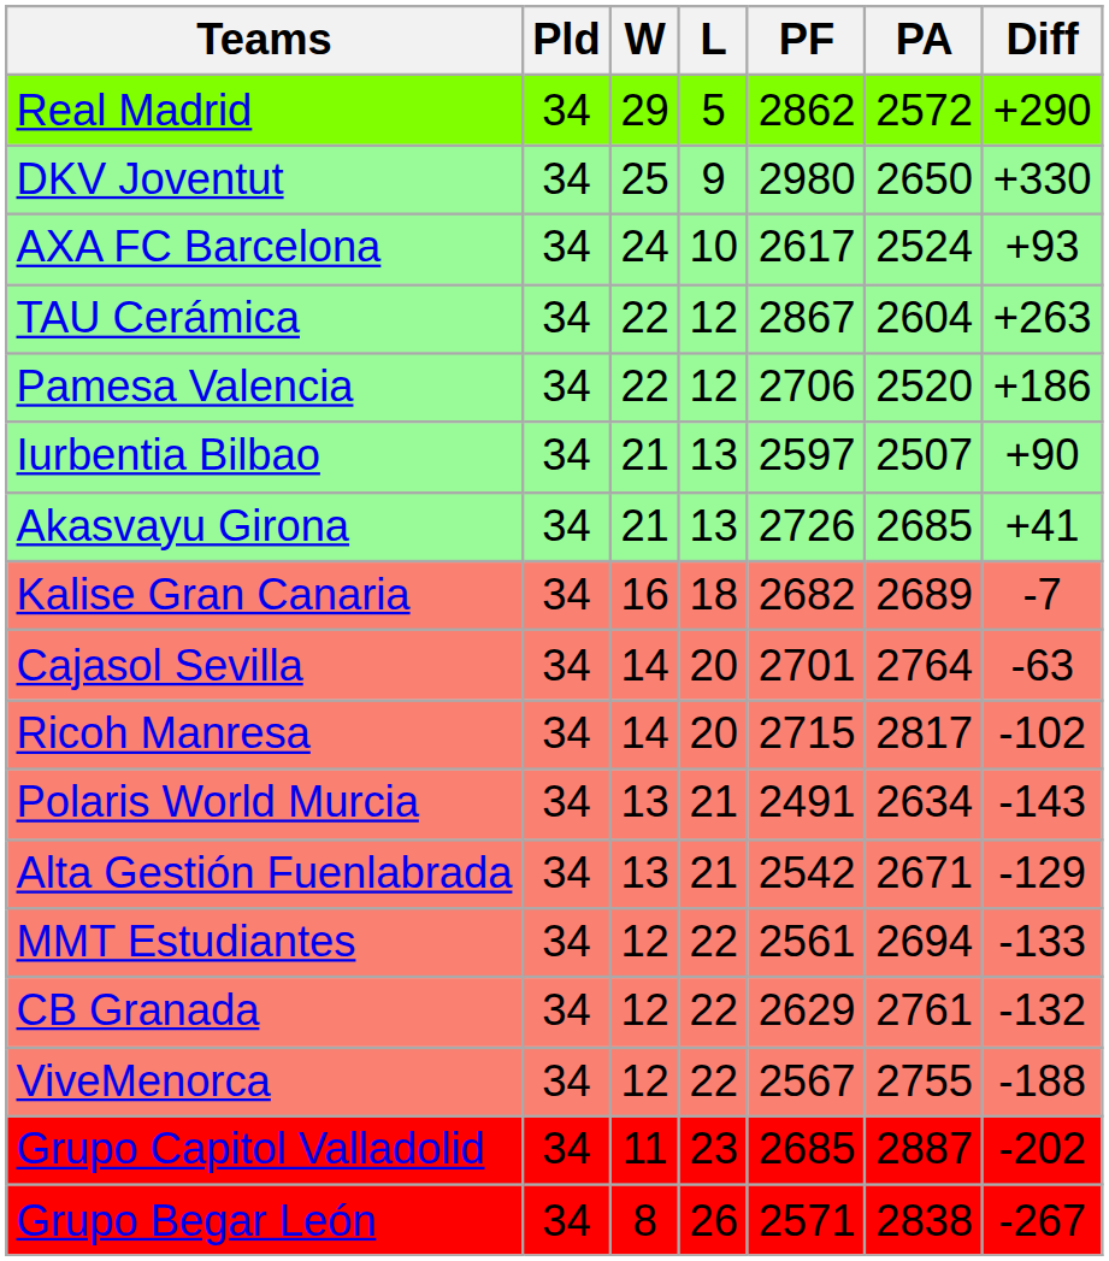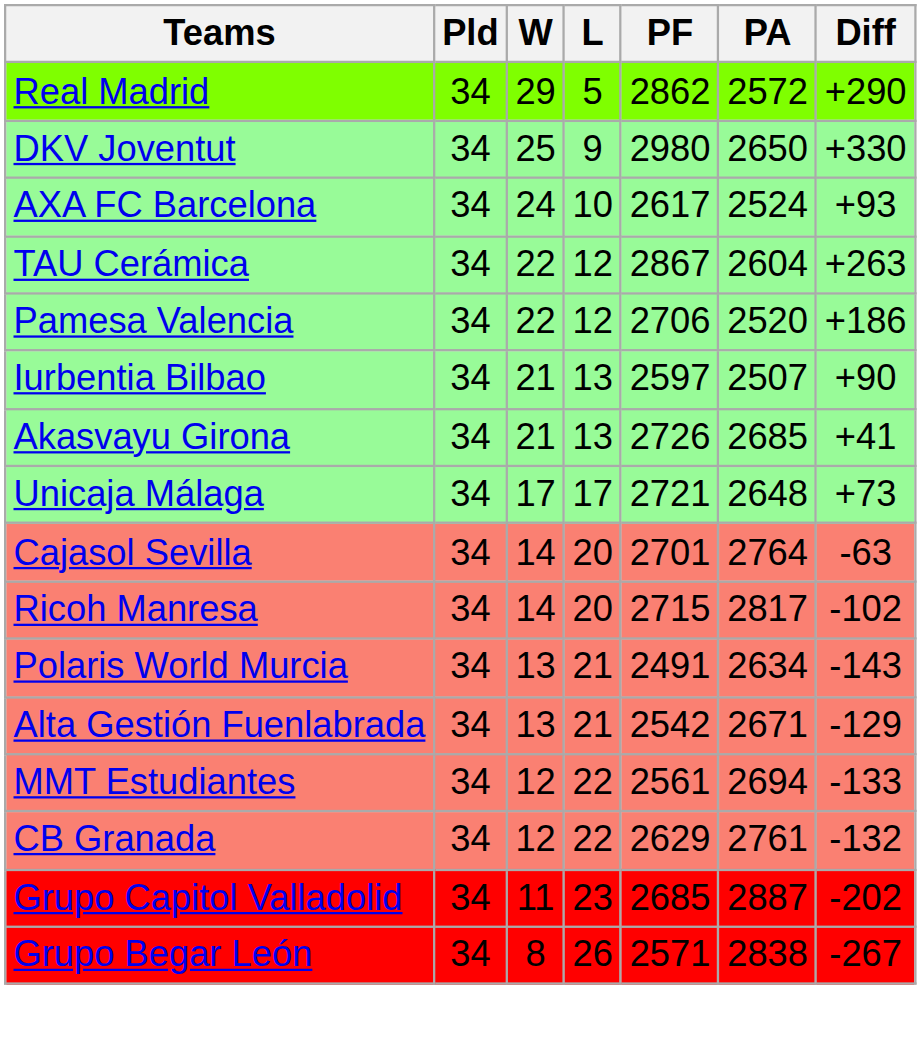+ row: Unicaja Málaga | 34 | 17 | 17 | 2721 | 2648 | +73
- row: Kalise Gran Canaria | 34 | 16 | 18 | 2682 | 2689 | -7
- row: ViveMenorca | 34 | 12 | 22 | 2567 | 2755 | -188
